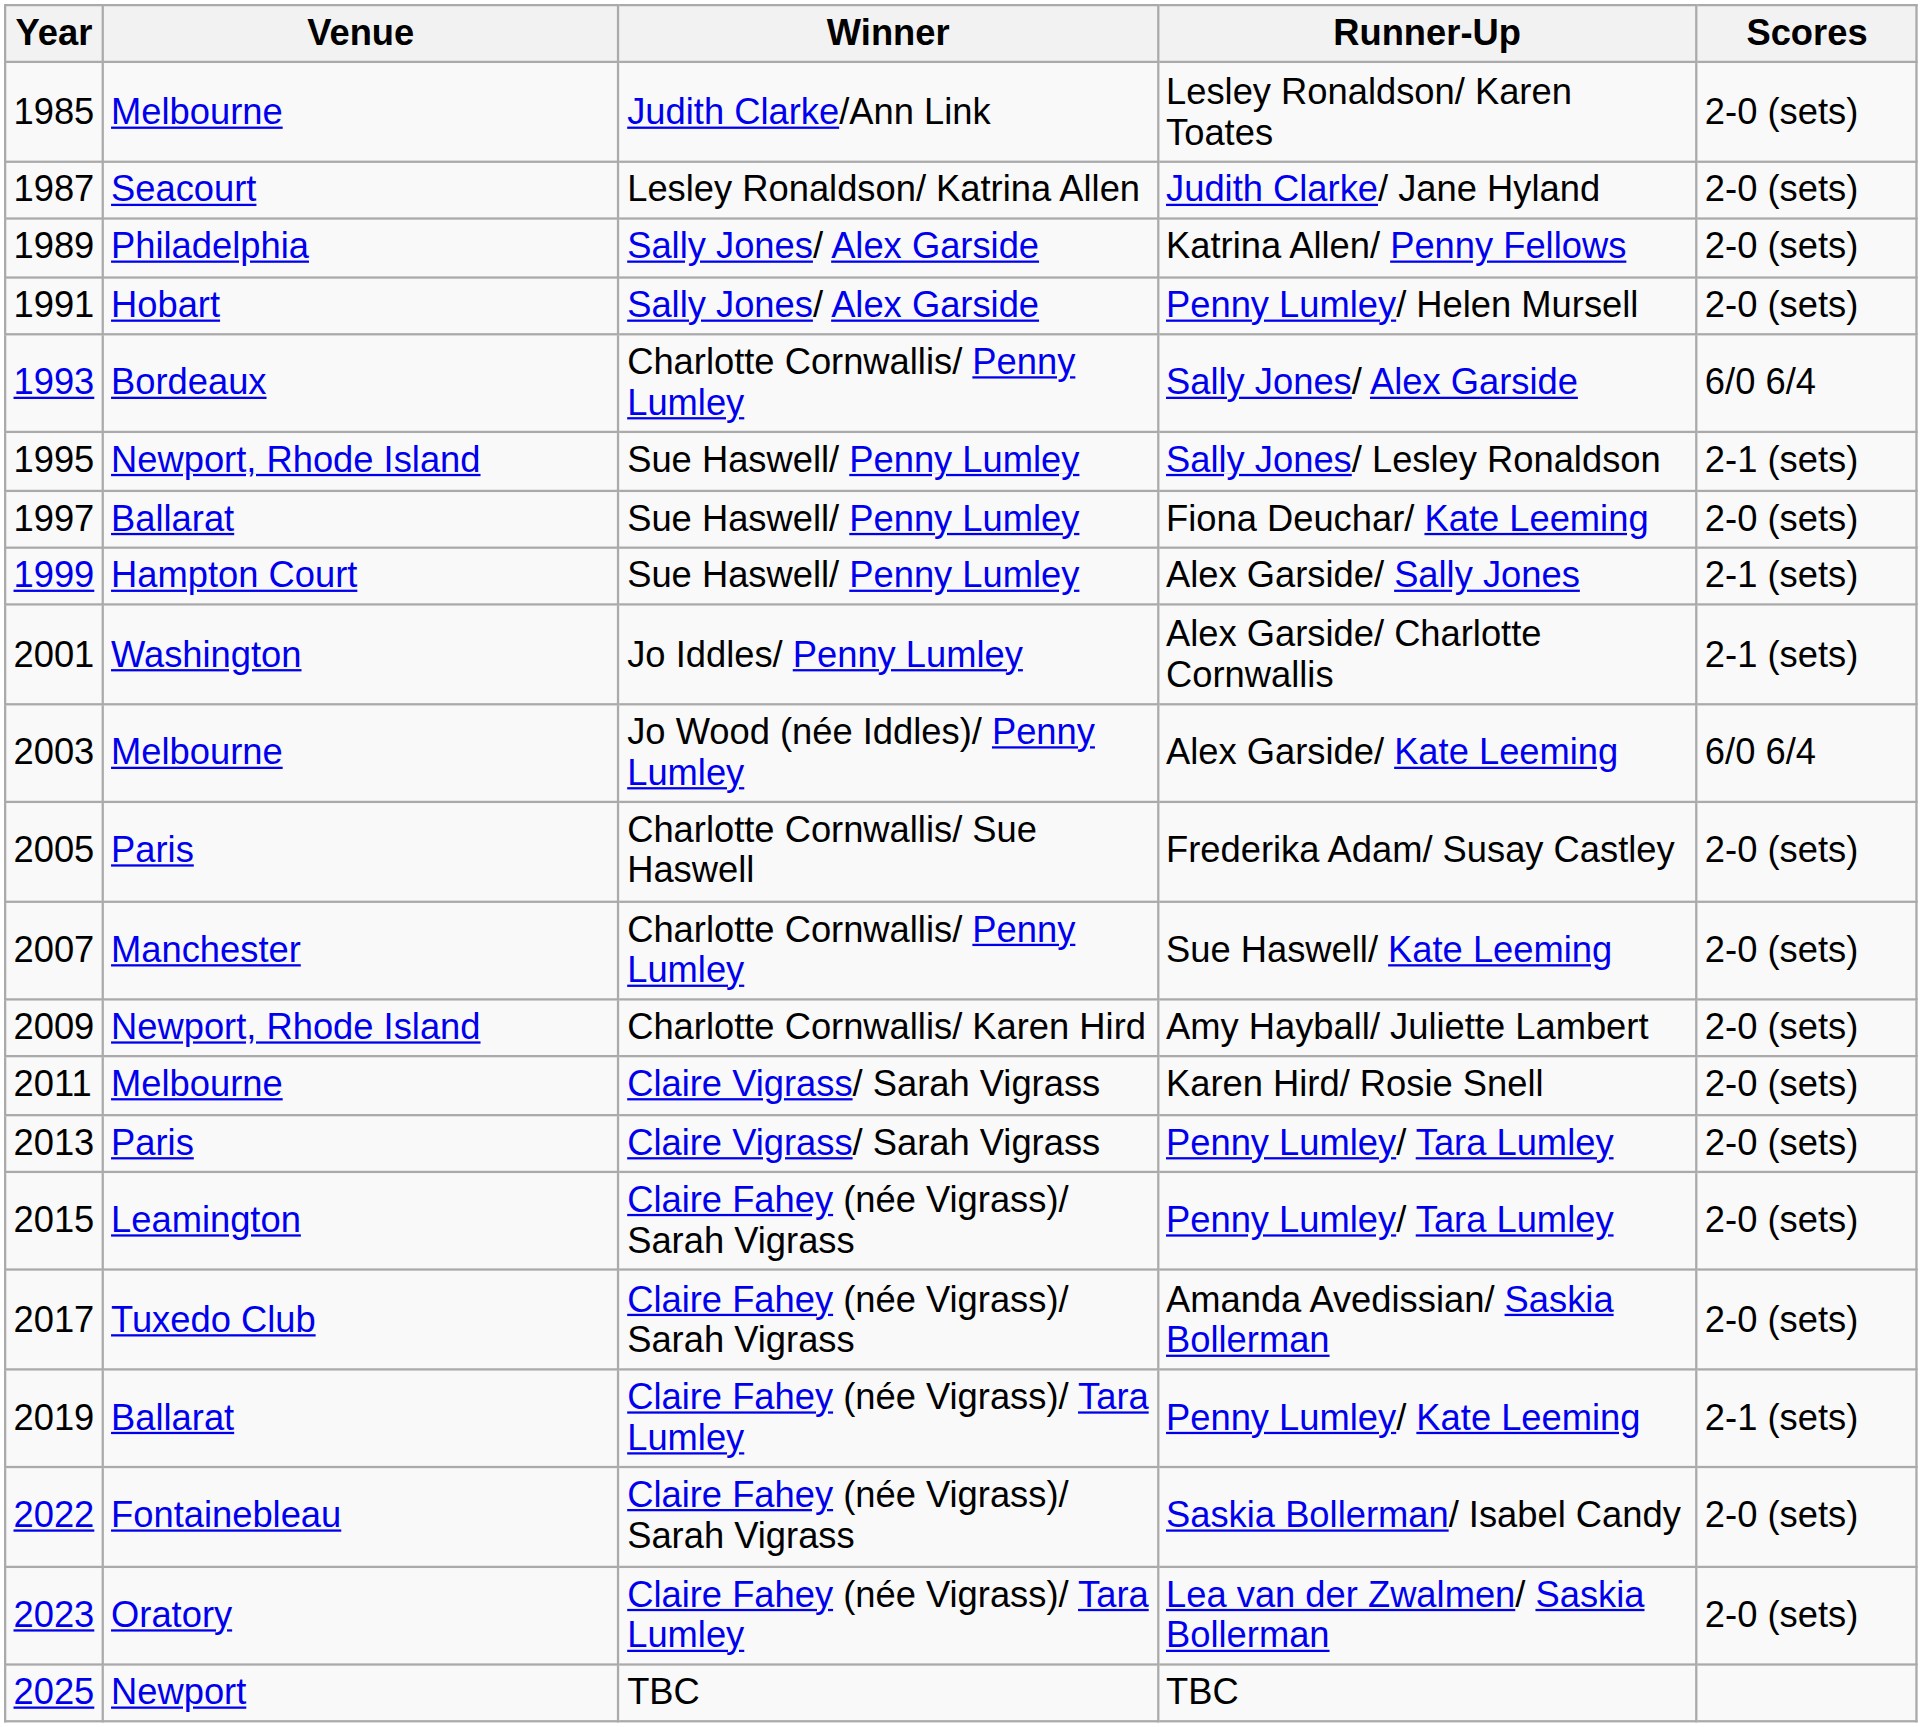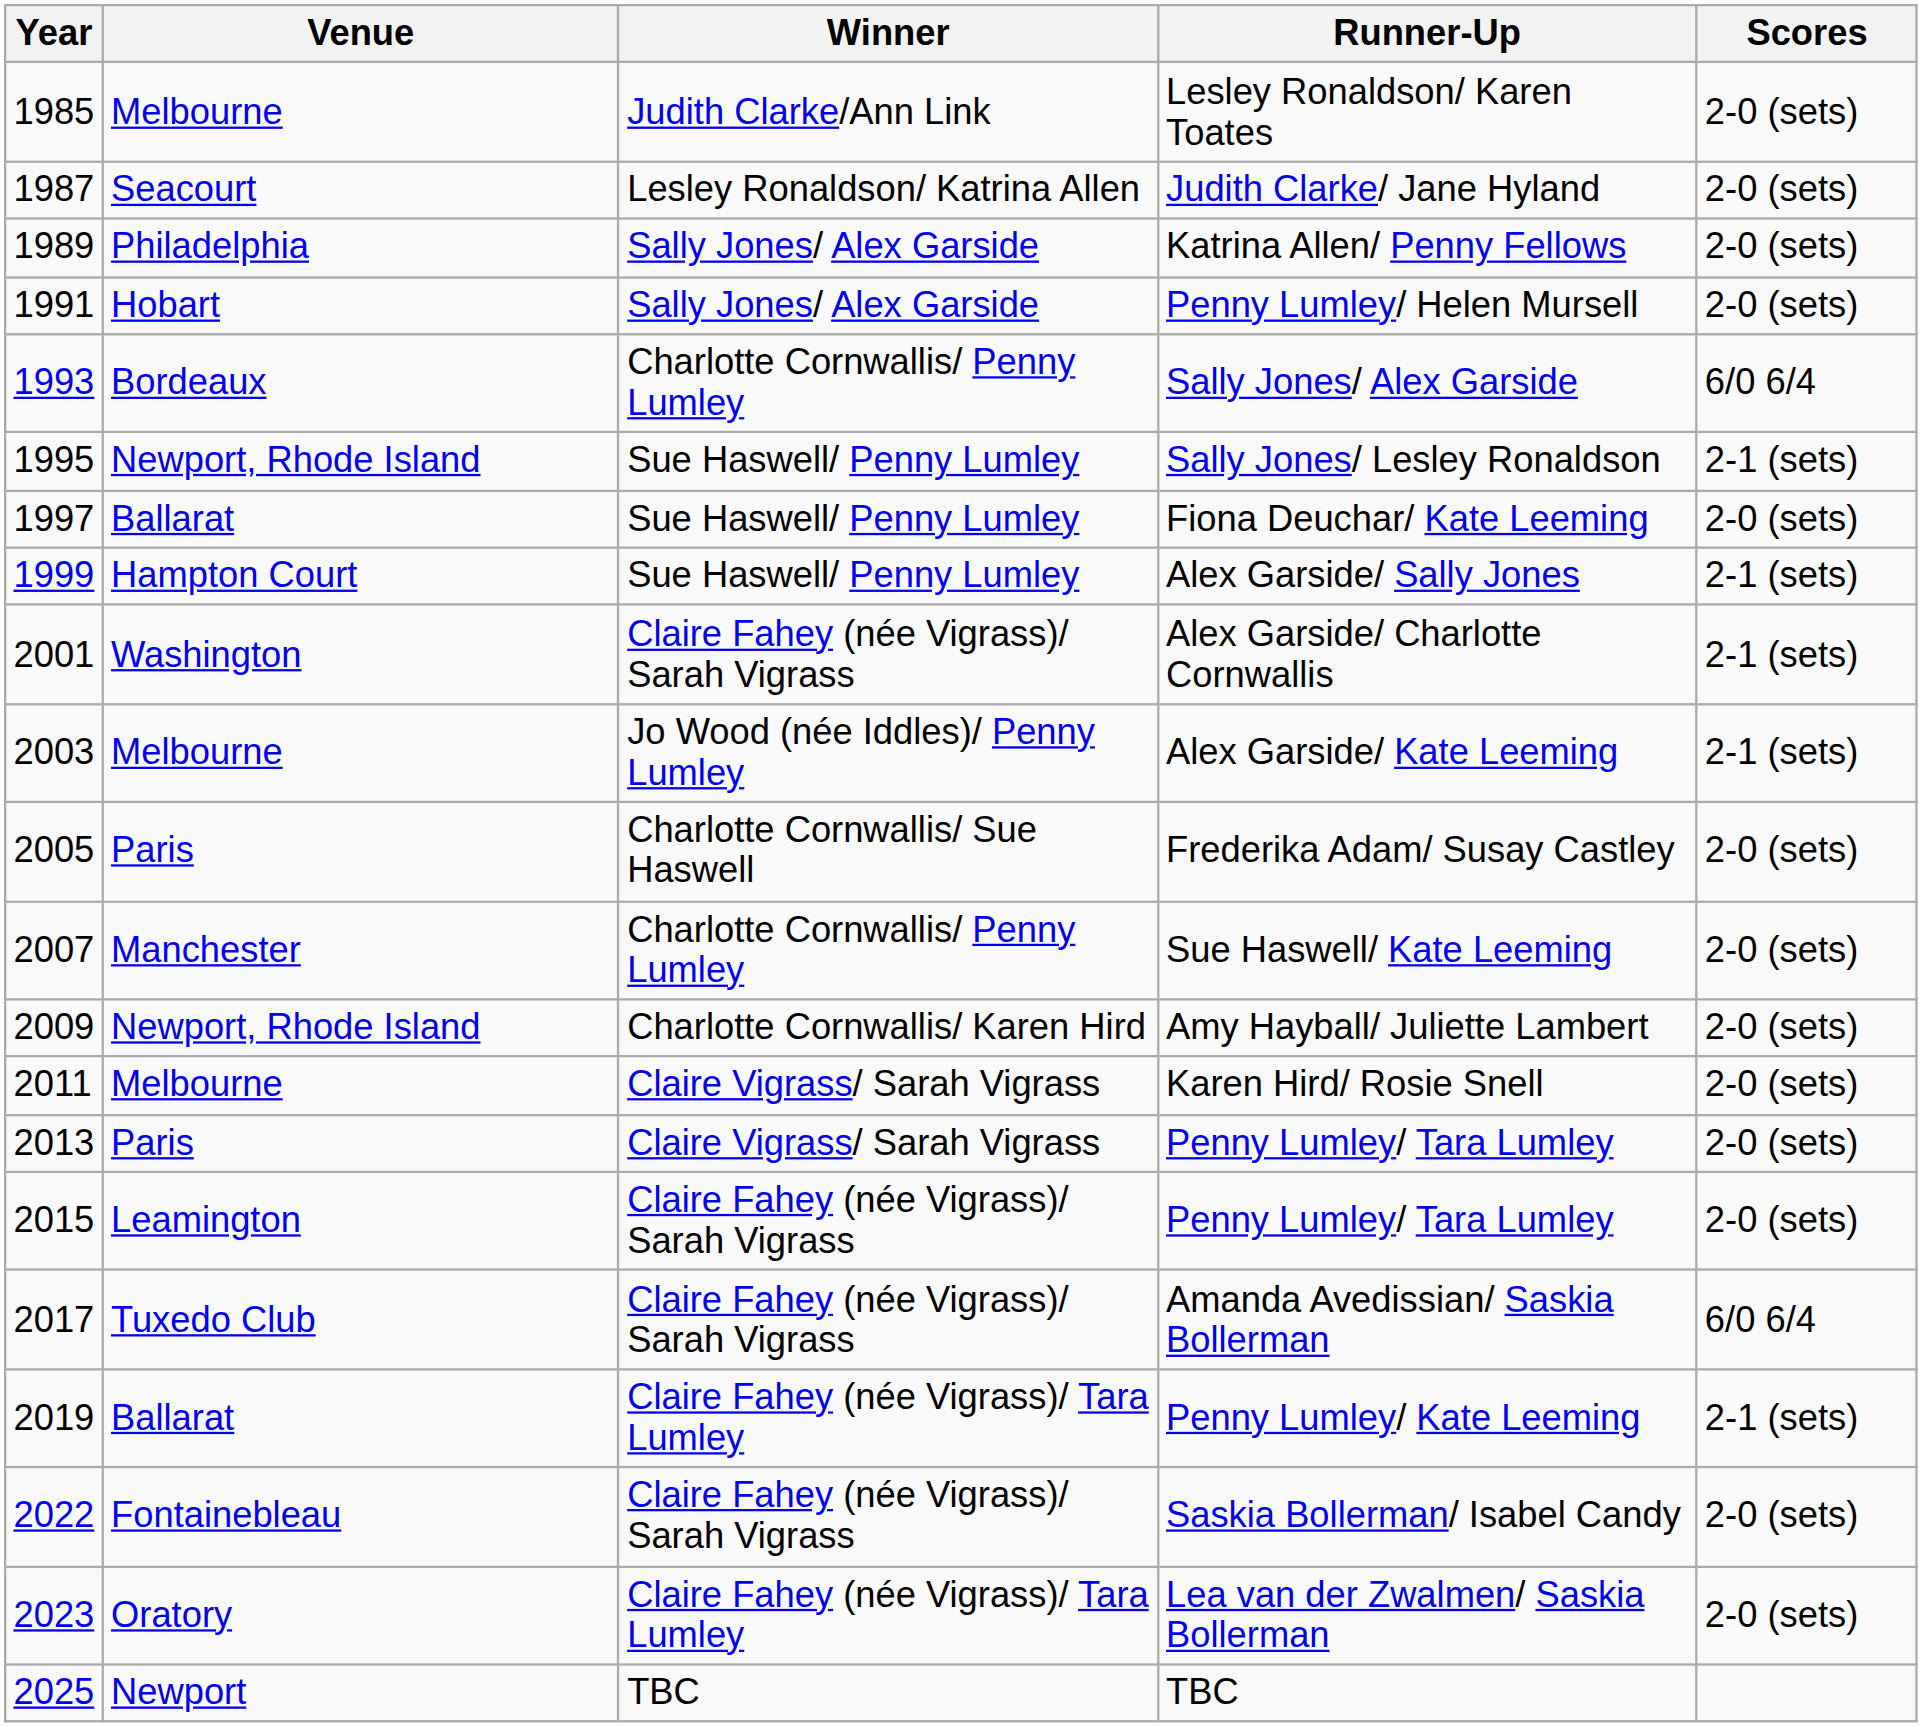Alex Garside/ Charlotte Cornwallis | Winner: Jo Iddles/ Penny Lumley -> Claire Fahey (née Vigrass)/ Sarah Vigrass
Alex Garside/ Kate Leeming | Scores: 6/0 6/4 -> 2-1 (sets)
Amanda Avedissian/ Saskia Bollerman | Scores: 2-0 (sets) -> 6/0 6/4
